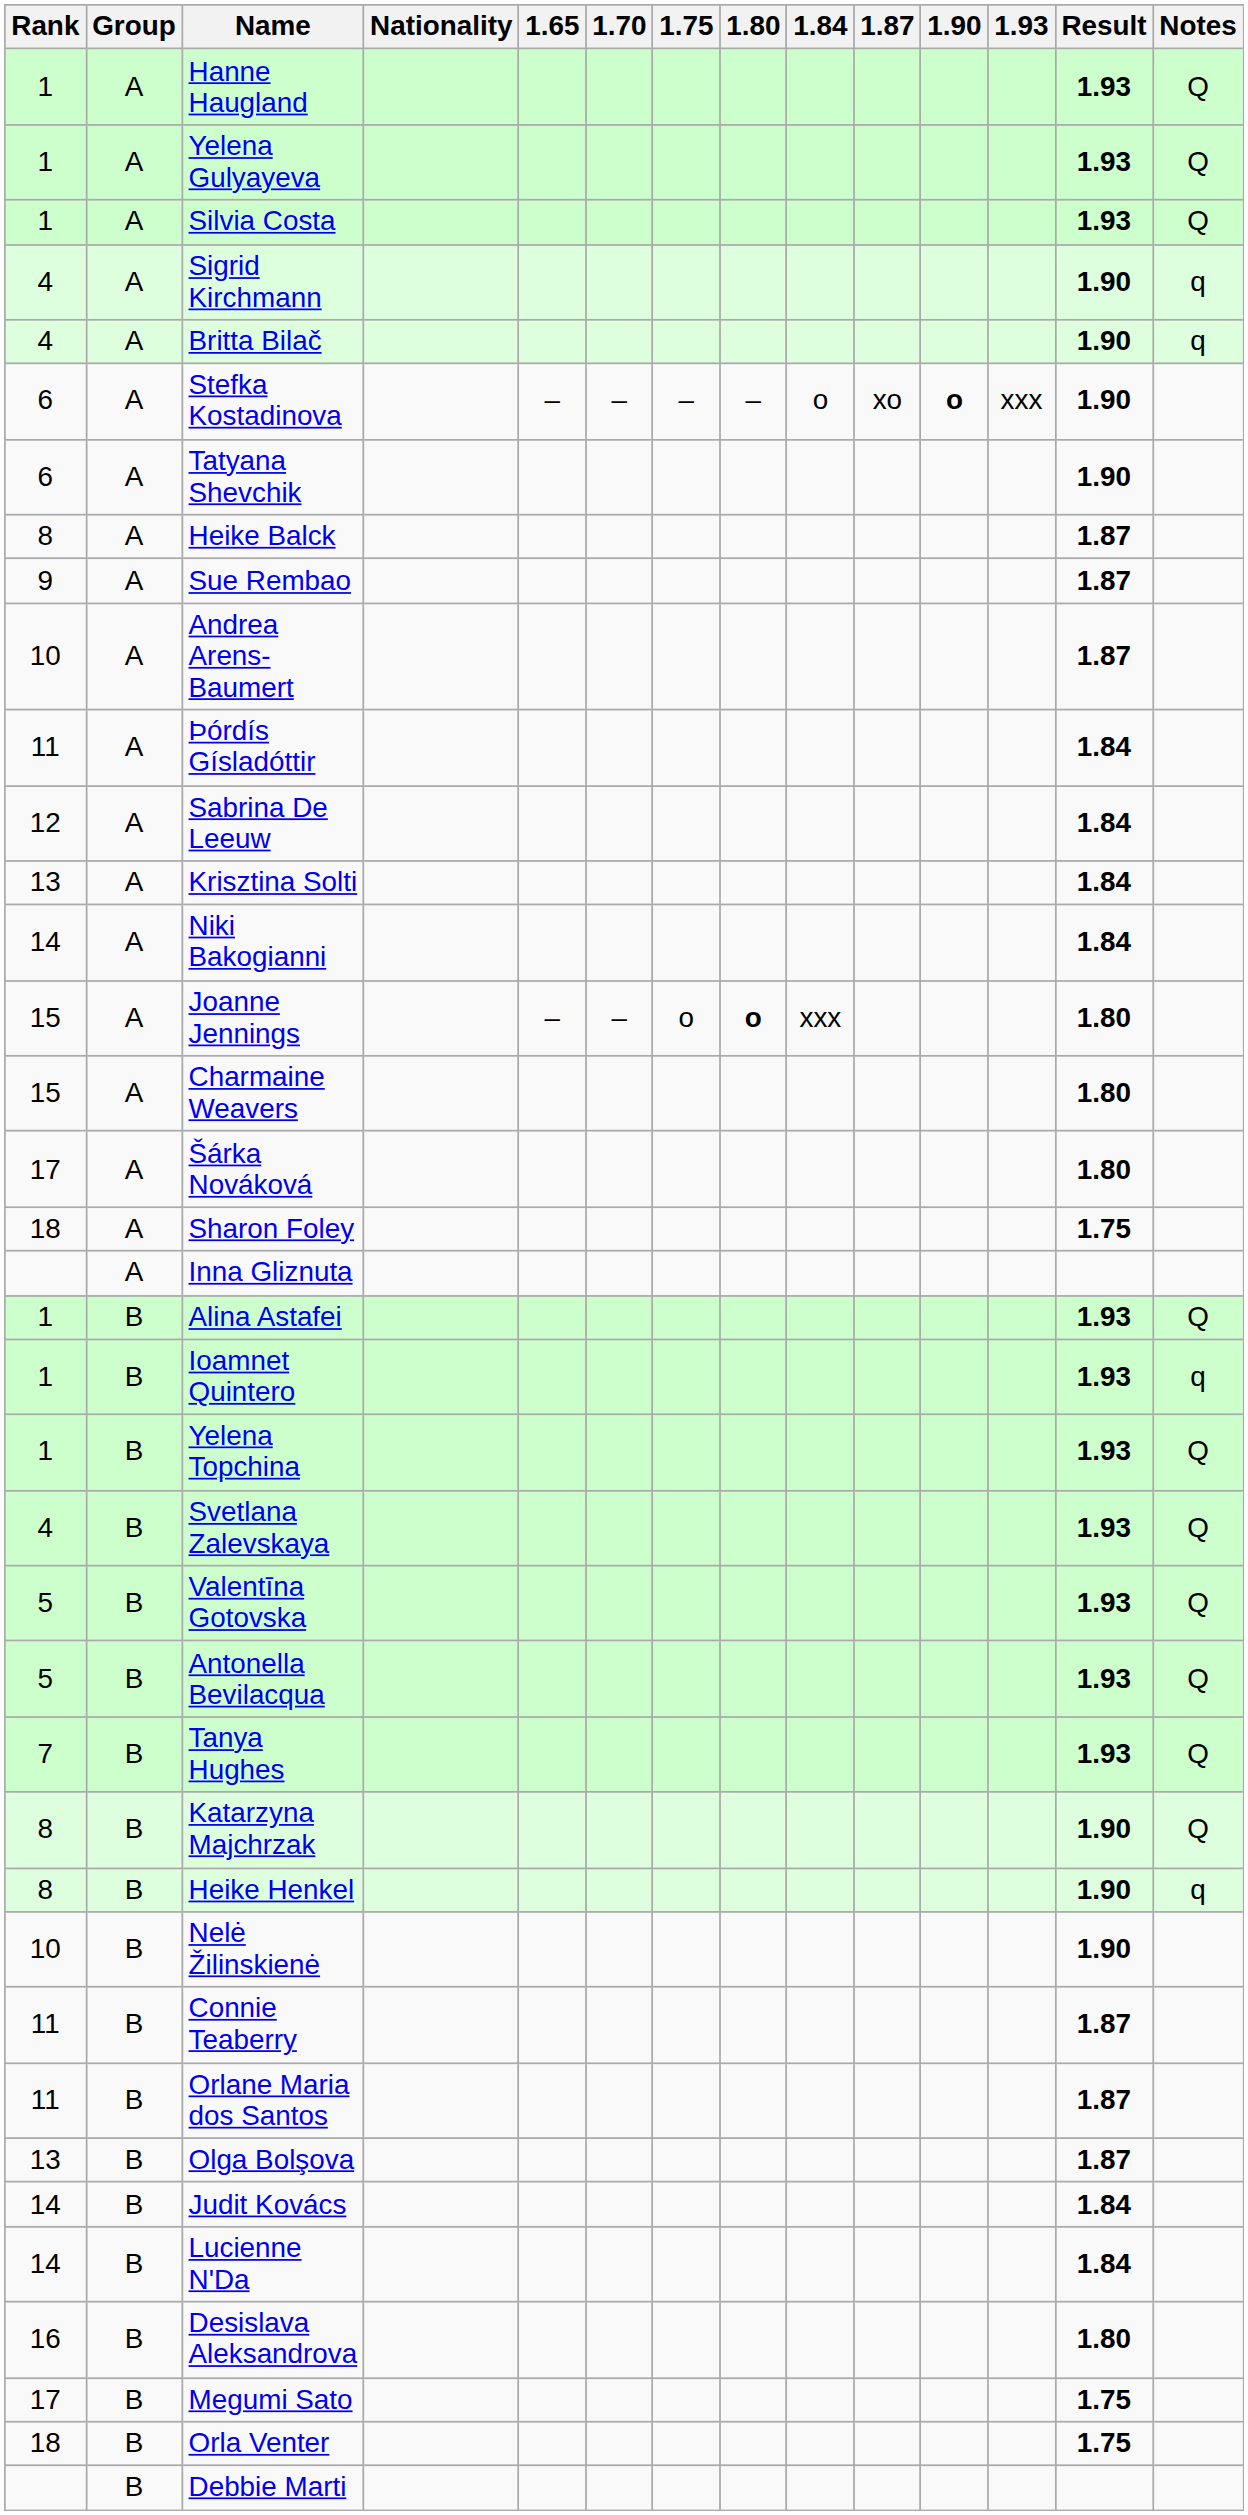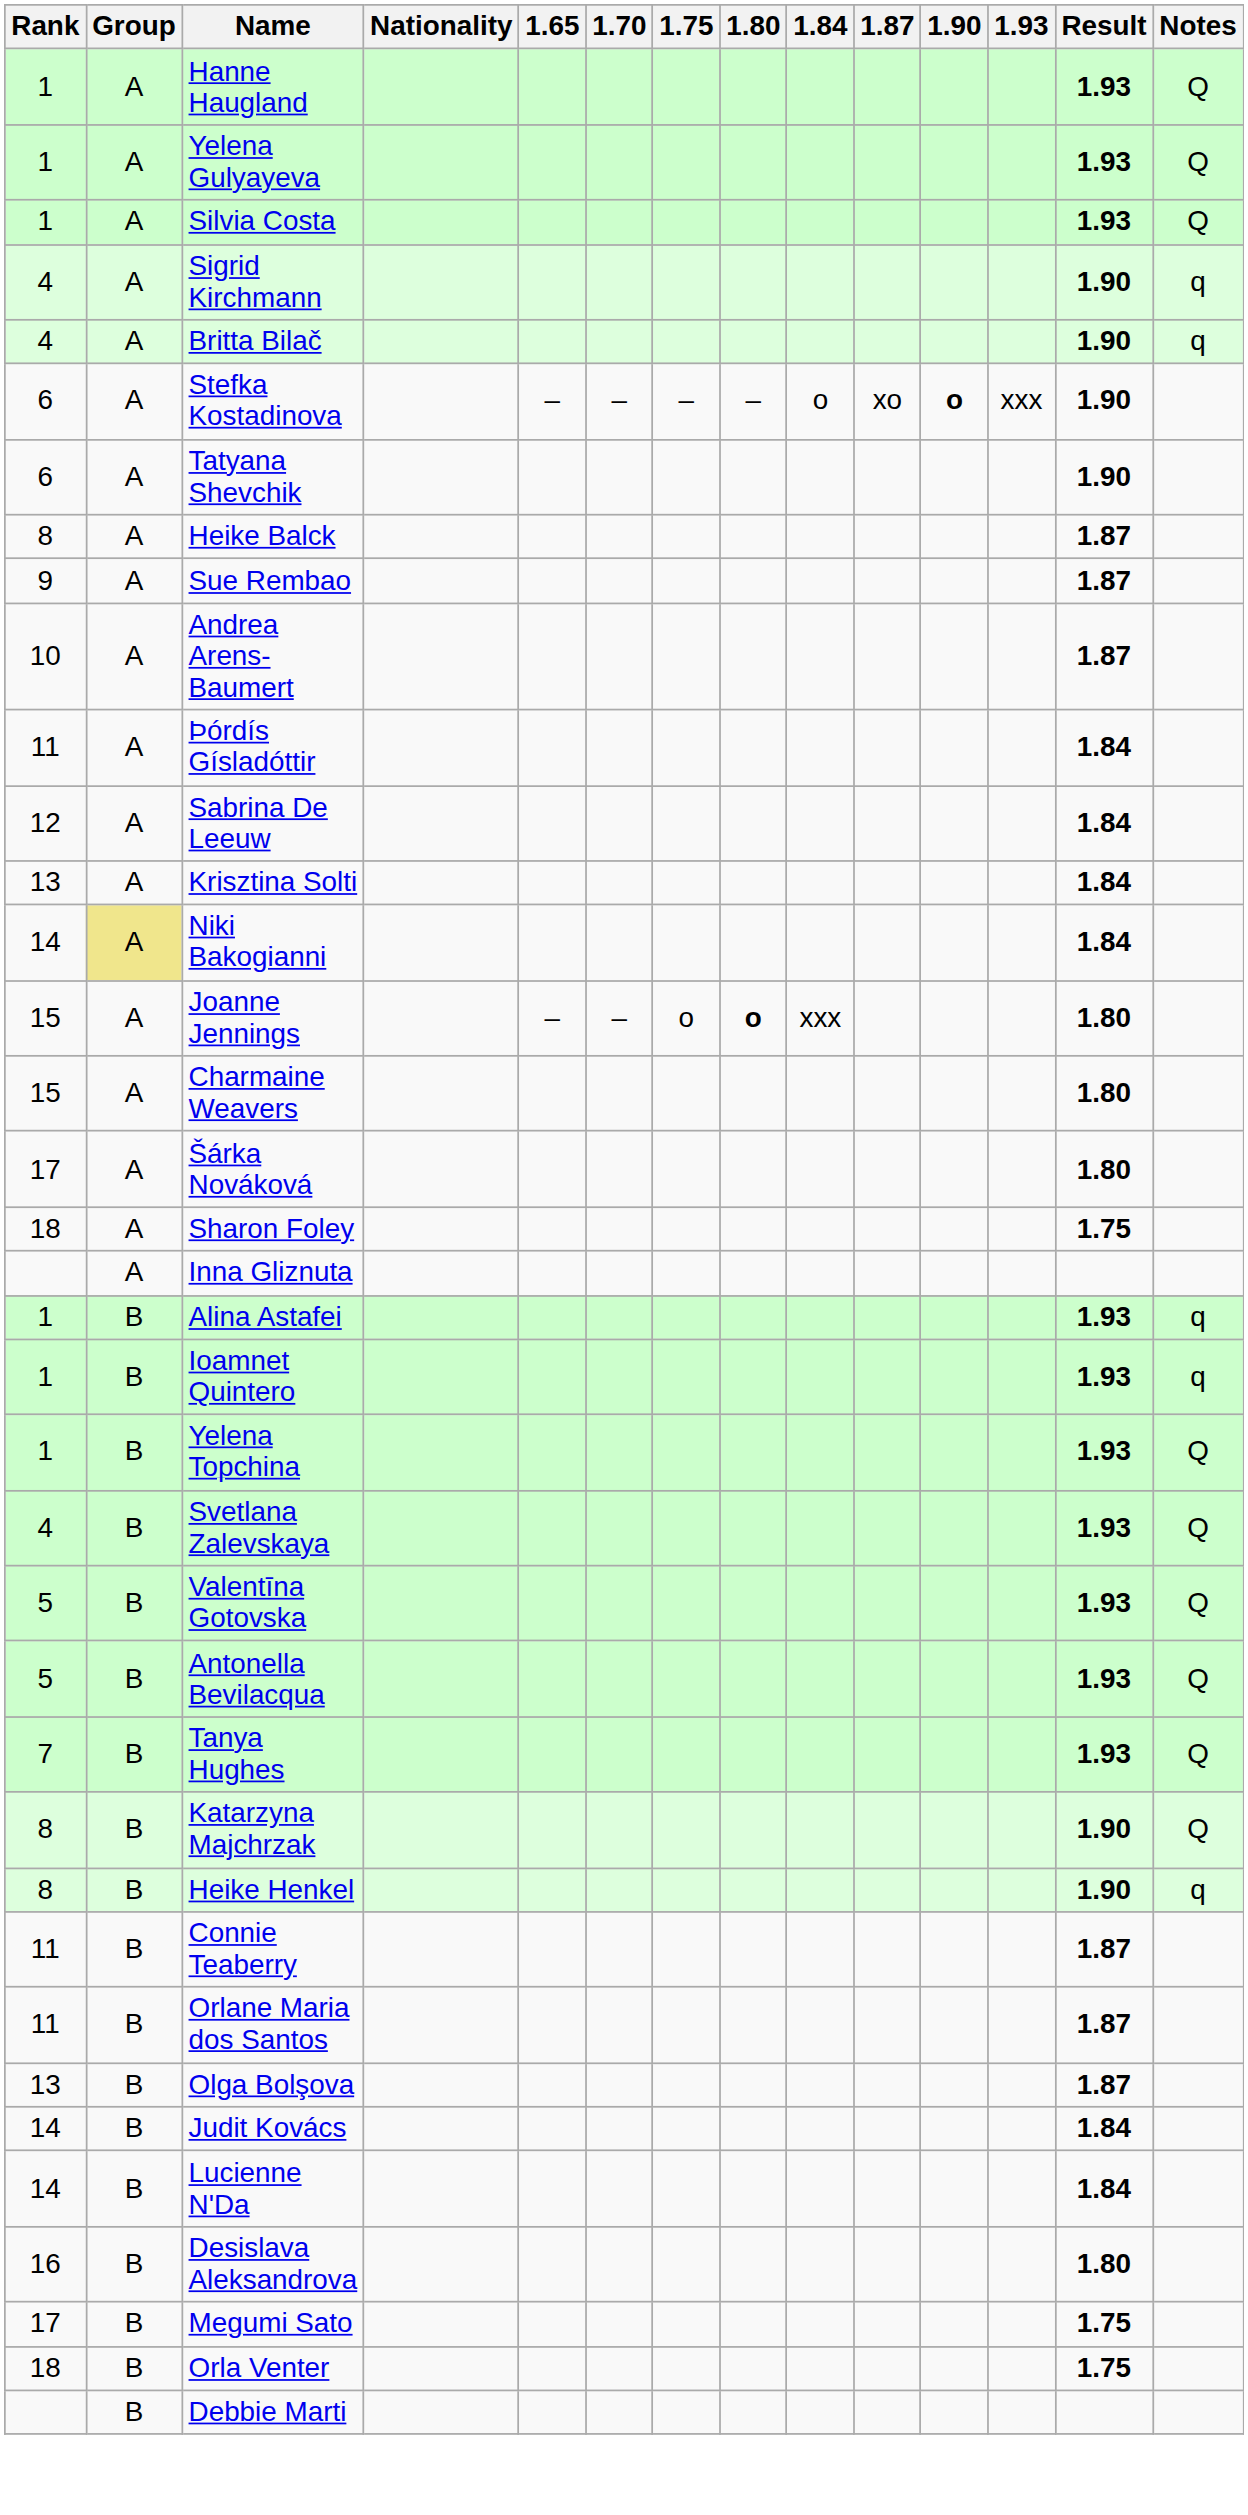Niki Bakogianni | Group: no background -> khaki background
Alina Astafei | Notes: Q -> q
- row: 10 | B | Nelė Žilinskienė | 1.90
